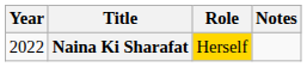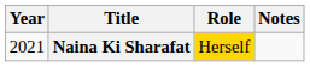Naina Ki Sharafat | Year: 2022 -> 2021
